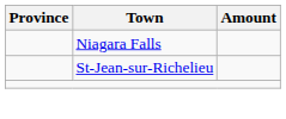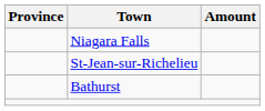+ row: Bathurst
